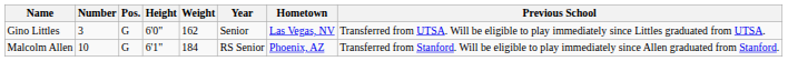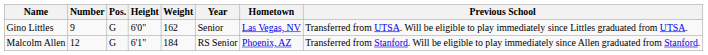Gino Littles | Number: 3 -> 9
Malcolm Allen | Number: 10 -> 12
